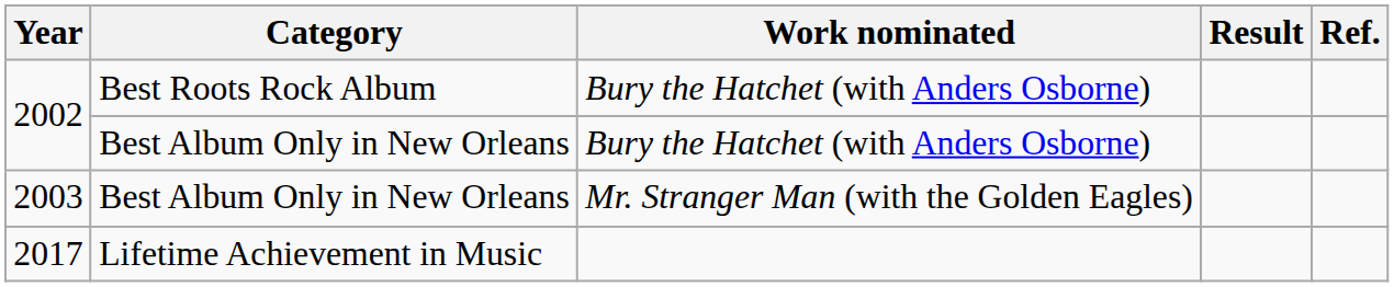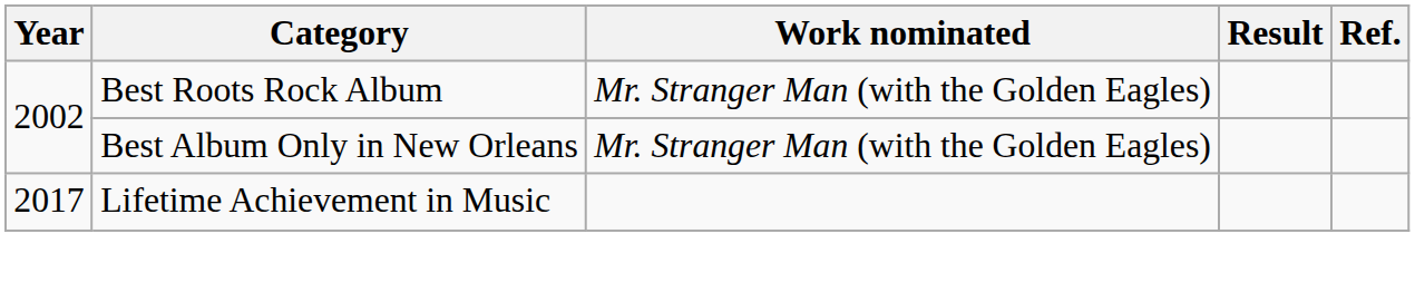2002 / Best Roots Rock Album | Work nominated: Bury the Hatchet (with Anders Osborne) -> Mr. Stranger Man (with the Golden Eagles)
2002 / Best Album Only in New Orleans | Work nominated: Bury the Hatchet (with Anders Osborne) -> Mr. Stranger Man (with the Golden Eagles)
- row: 2003 | Best Album Only in New Orleans | Mr. Stranger Man (with the Golden Eagles)
